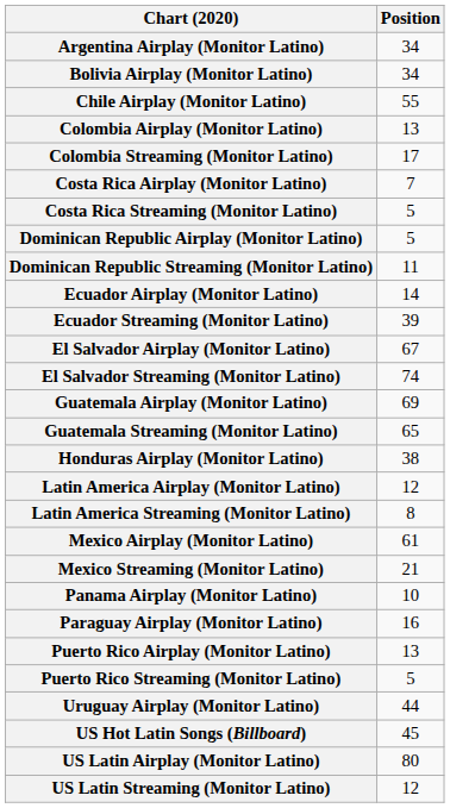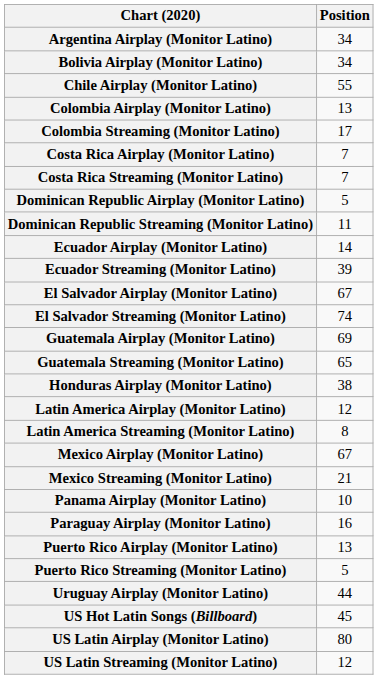Costa Rica Streaming (Monitor Latino) | Position: 5 -> 7
Mexico Airplay (Monitor Latino) | Position: 61 -> 67
